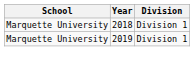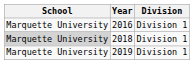+ row: Marquette University | 2016 | Division 1
2018 | School: no background -> lightgrey background
